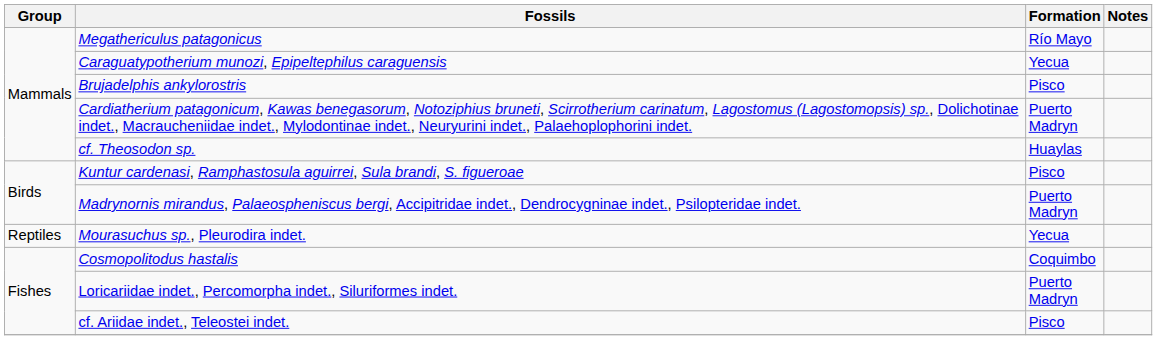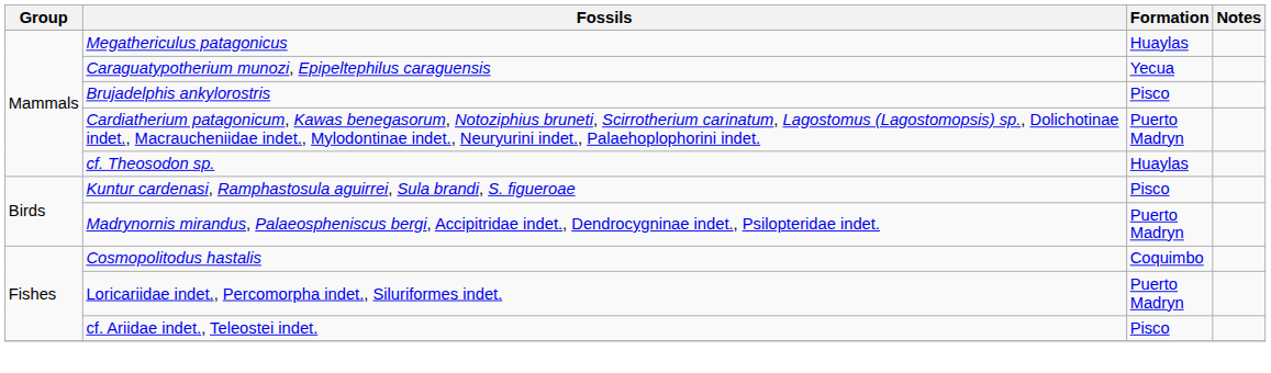Megathericulus patagonicus | Formation: Río Mayo -> Huaylas
- row: Reptiles | Mourasuchus sp., Pleurodira indet. | Yecua
